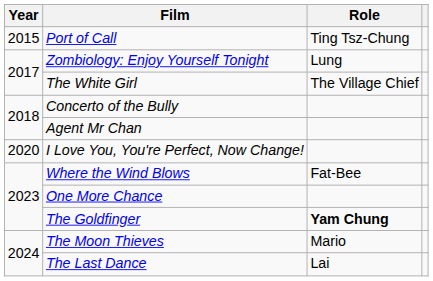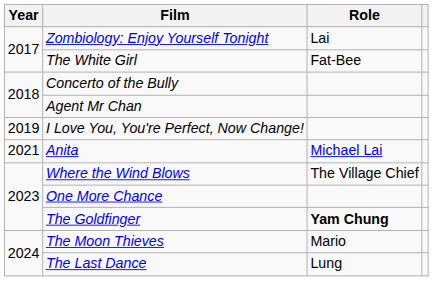- row: 2015 | Port of Call | Ting Tsz-Chung
Zombiology: Enjoy Yourself Tonight | Role: Lung -> Lai
The White Girl | Role: The Village Chief -> Fat-Bee
I Love You, You're Perfect, Now Change! | Year: 2020 -> 2019
+ row: 2021 | Anita | Michael Lai
Where the Wind Blows | Role: Fat-Bee -> The Village Chief
The Last Dance | Role: Lai -> Lung
